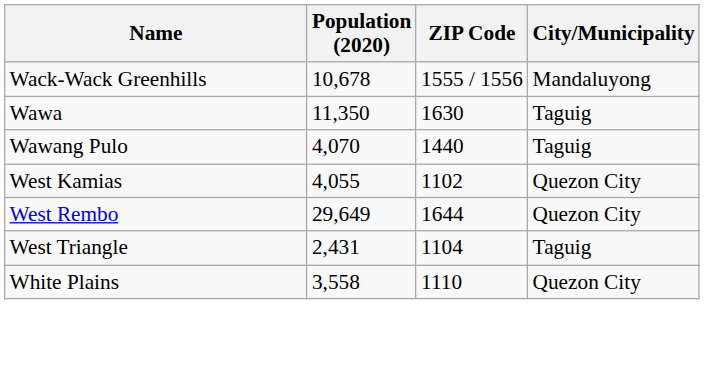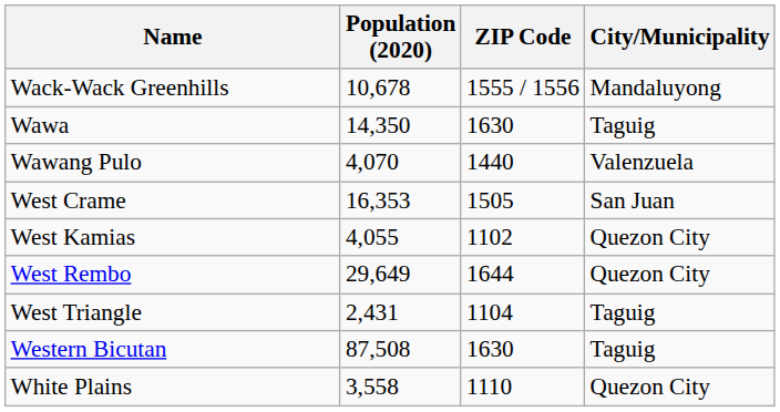Wawa | Population (2020): 11,350 -> 14,350
Wawang Pulo | City/Municipality: Taguig -> Valenzuela
+ row: West Crame | 16,353 | 1505 | San Juan
+ row: Western Bicutan | 87,508 | 1630 | Taguig
